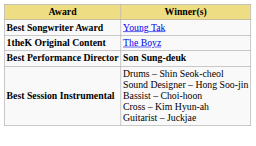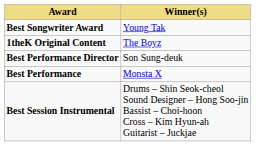Best Performance Director | Winner(s): bold -> normal
+ row: Best Performance | Monsta X
